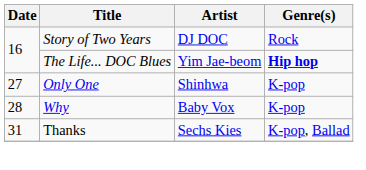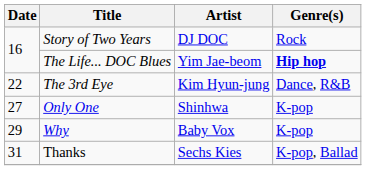+ row: 22 | The 3rd Eye | Kim Hyun-jung | Dance, R&B
Why | Date: 28 -> 29
